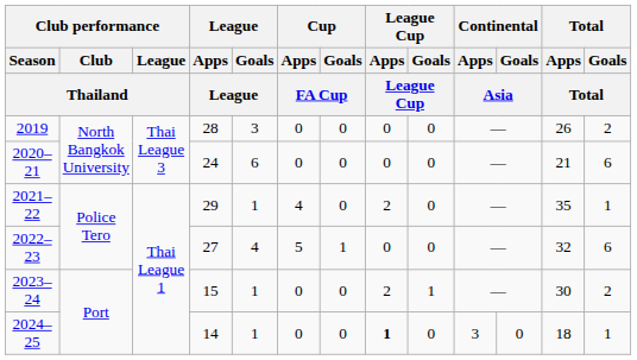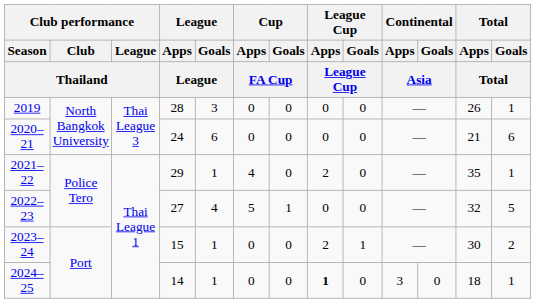2019 | Total / Goals / Total: 2 -> 1
2022–23 | Total / Goals / Total: 6 -> 5
